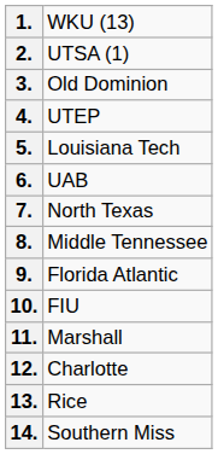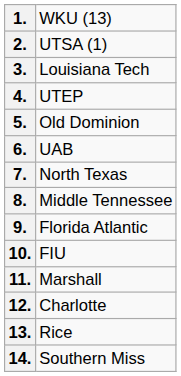3. | column 2: Old Dominion -> Louisiana Tech
5. | column 2: Louisiana Tech -> Old Dominion
